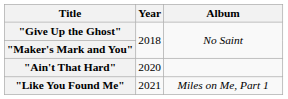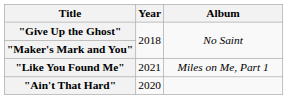rows swapped: "Ain't That Hard" <-> "Like You Found Me"
